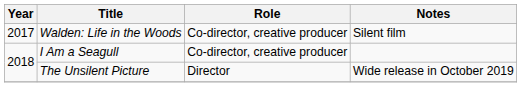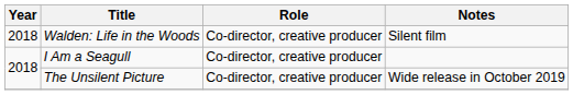Walden: Life in the Woods | Year: 2017 -> 2018
The Unsilent Picture | Role: Director -> Co-director, creative producer
